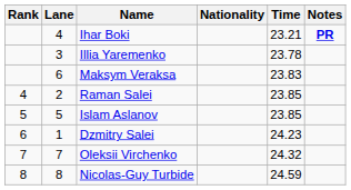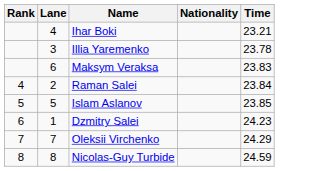- column: Notes | PR
Raman Salei | Time: 23.85 -> 23.84
Oleksii Virchenko | Time: 24.32 -> 24.29
